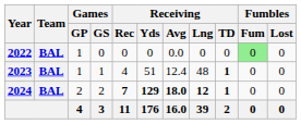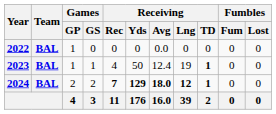2022 | Fumbles / Fum: lightgreen background -> no background
2023 | Receiving / Yds: 51 -> 50
2023 | Receiving / Lng: 48 -> 19
